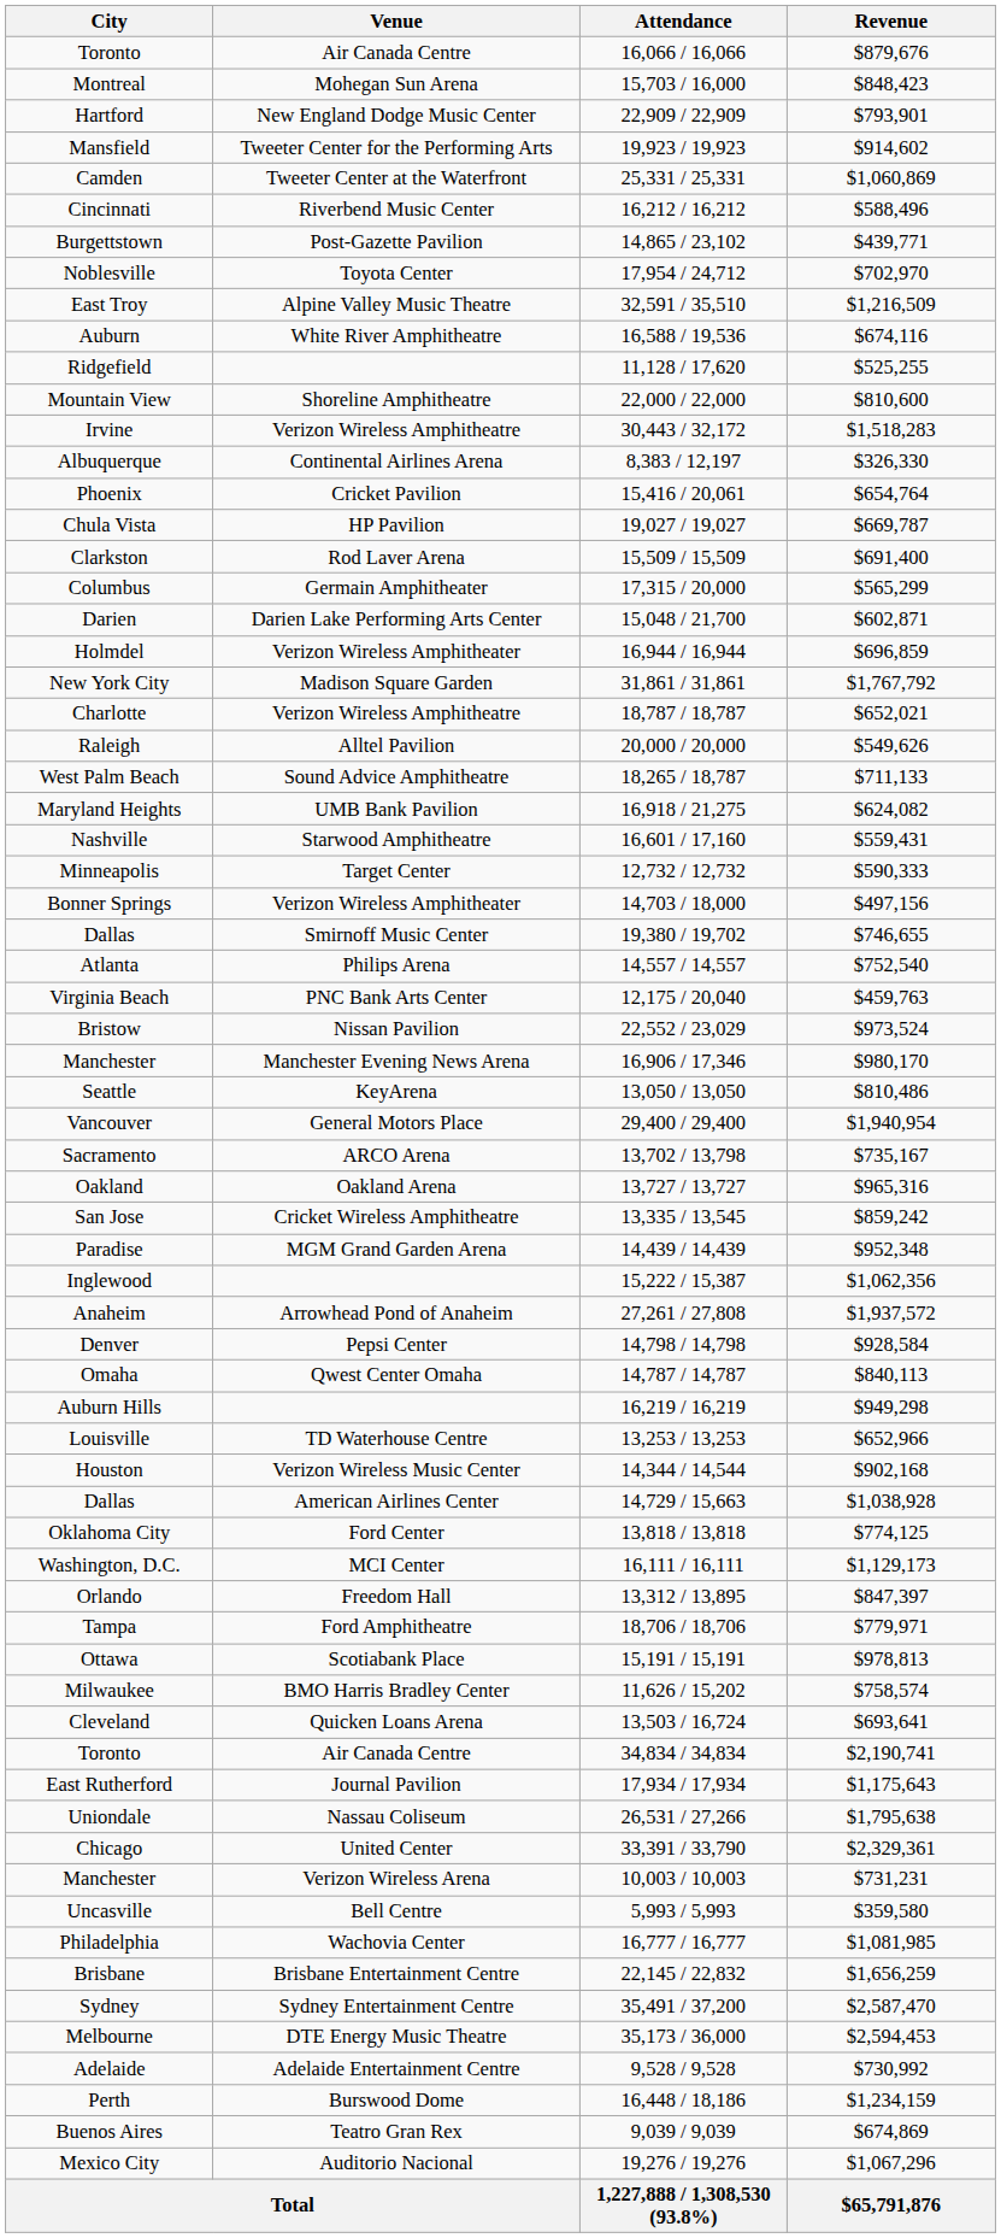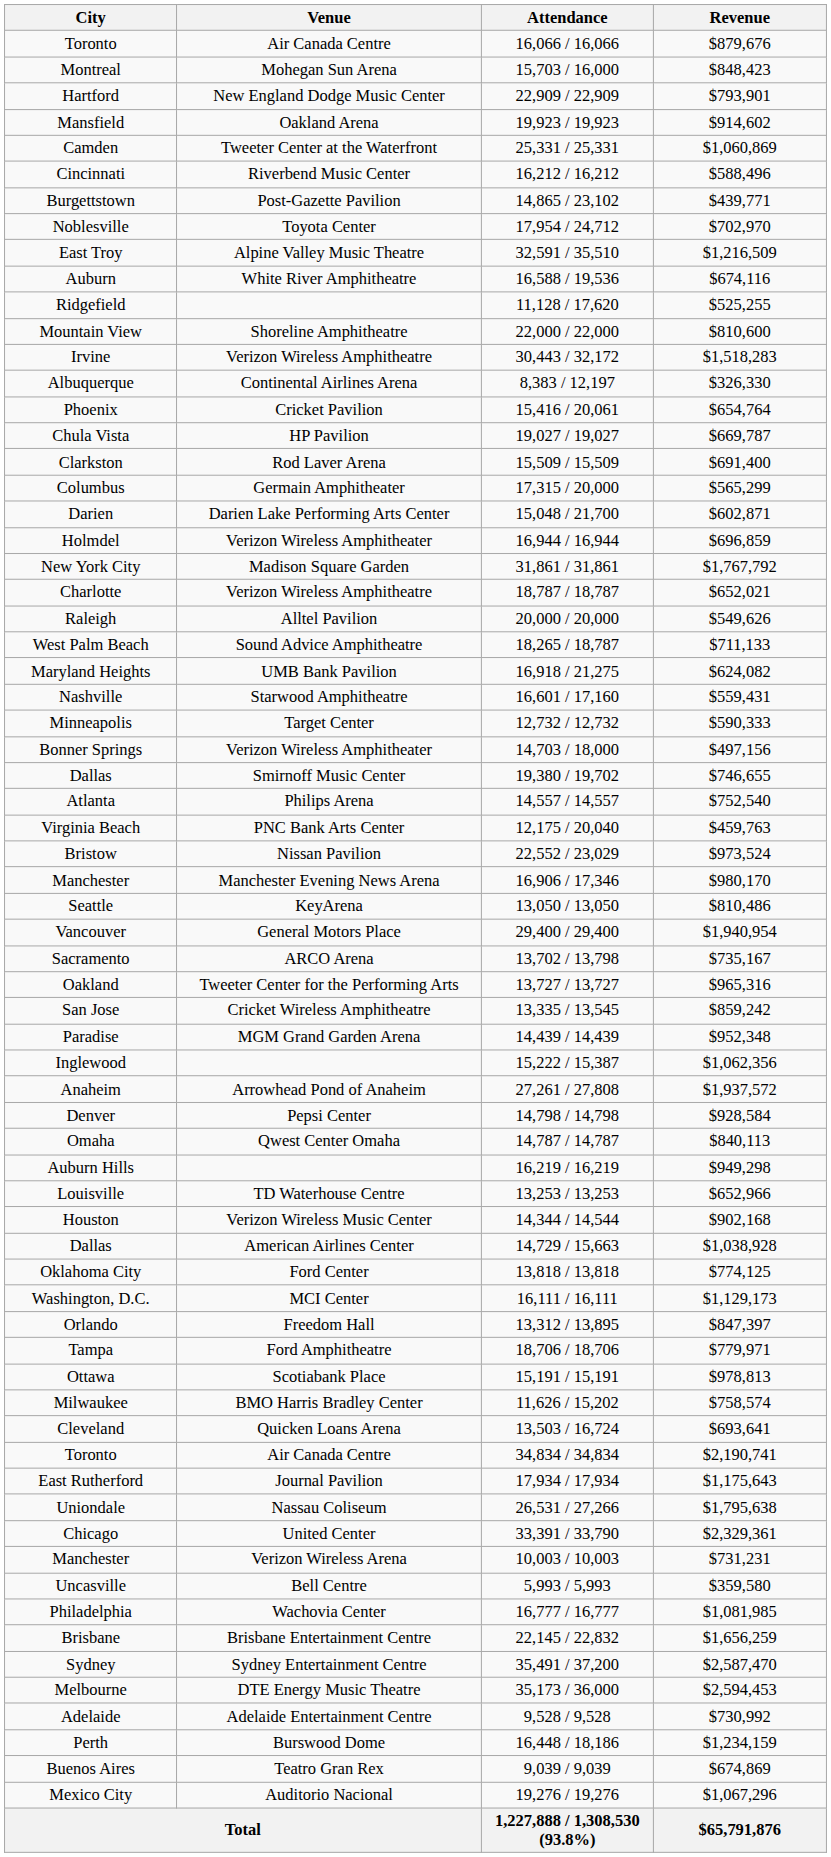Mansfield | Venue: Tweeter Center for the Performing Arts -> Oakland Arena
Oakland | Venue: Oakland Arena -> Tweeter Center for the Performing Arts
